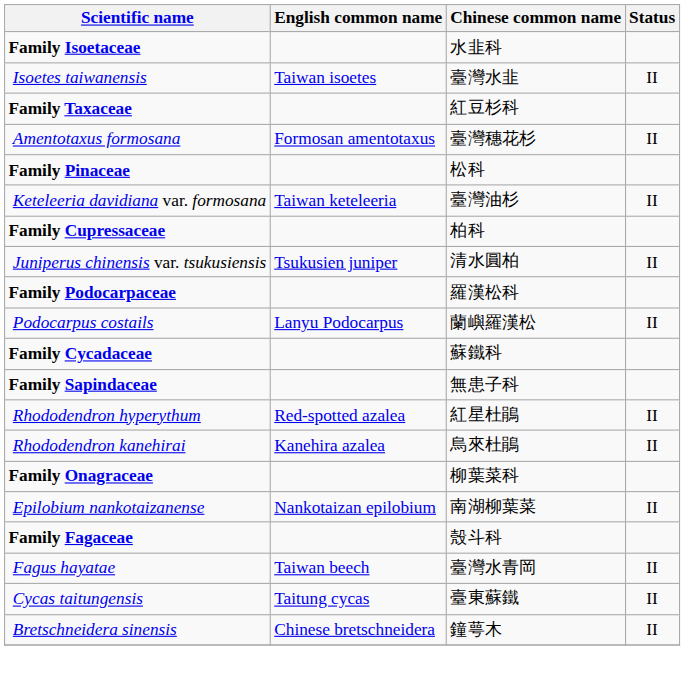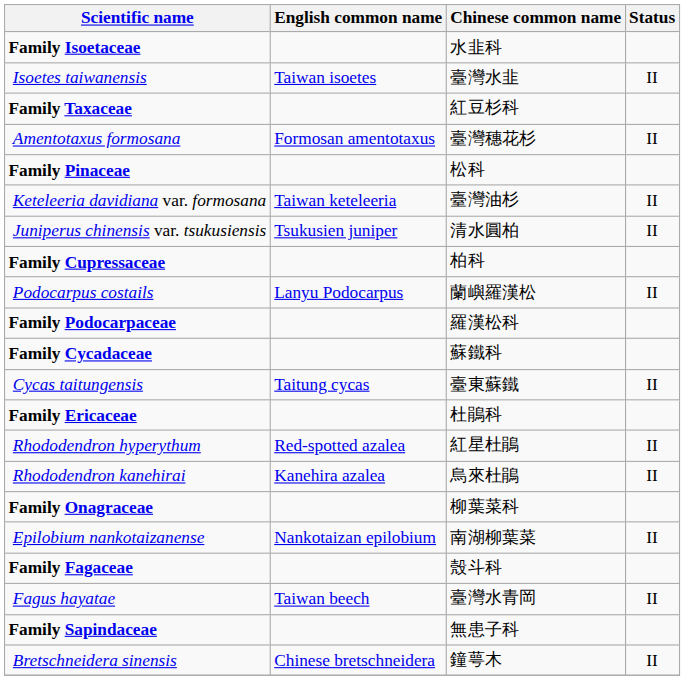rows swapped: Family Cupressaceae <-> Juniperus chinensis var. tsukusiensis
rows swapped: Family Podocarpaceae <-> Podocarpus costails
rows swapped: Cycas taitungensis <-> Family Sapindaceae
+ row: Family Ericaceae | 杜鵑科
